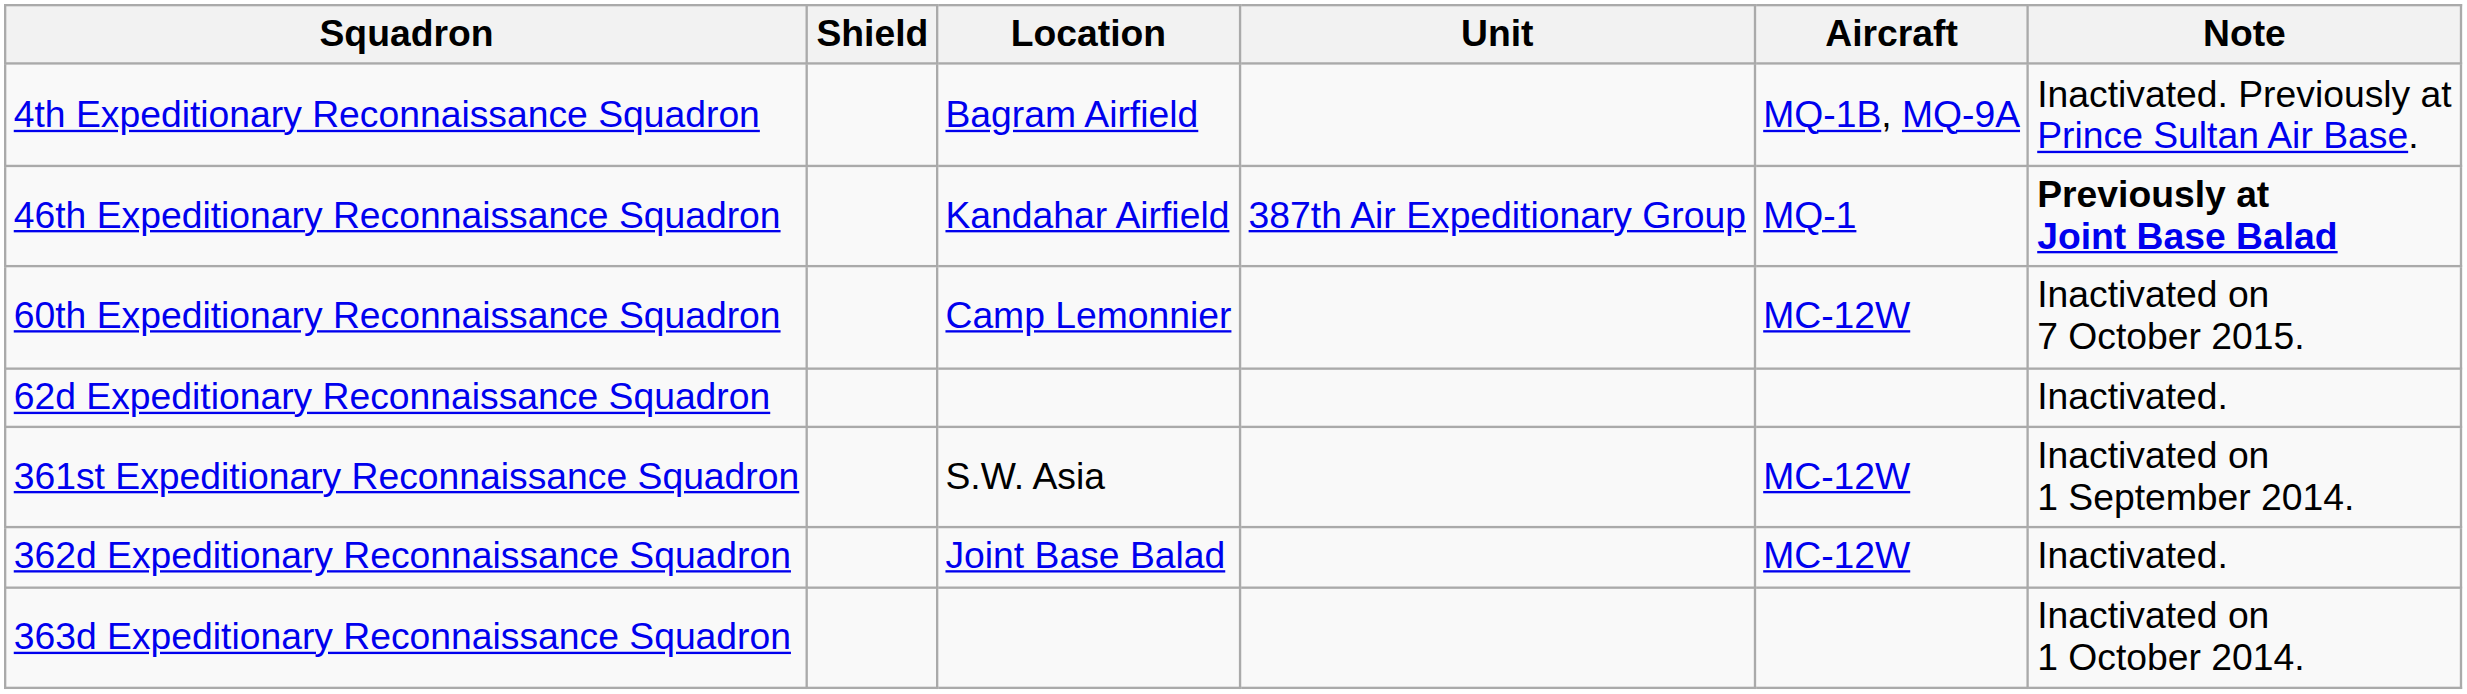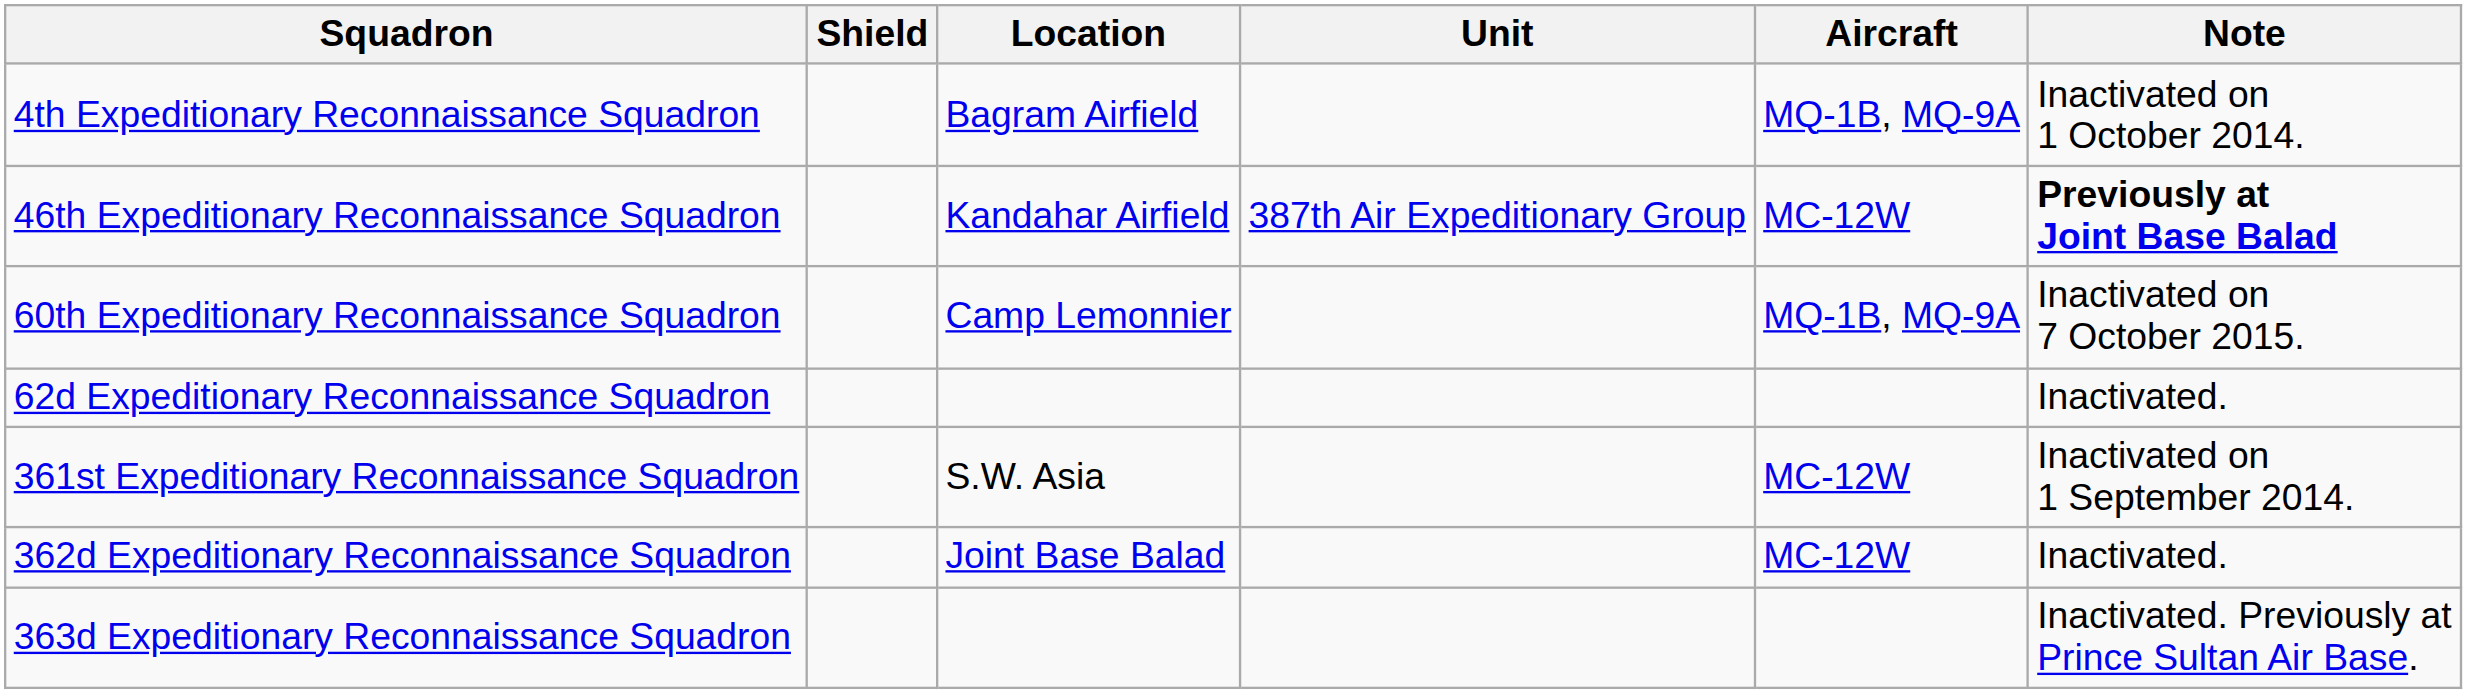4th Expeditionary Reconnaissance Squadron | Note: Inactivated. Previously at Prince Sultan Air Base. -> Inactivated on 1 October 2014.
46th Expeditionary Reconnaissance Squadron | Aircraft: MQ-1 -> MC-12W
60th Expeditionary Reconnaissance Squadron | Aircraft: MC-12W -> MQ-1B, MQ-9A
363d Expeditionary Reconnaissance Squadron | Note: Inactivated on 1 October 2014. -> Inactivated. Previously at Prince Sultan Air Base.
